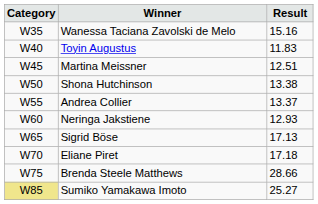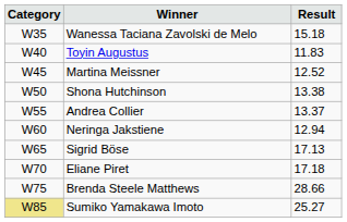Wanessa Taciana Zavolski de Melo | Result: 15.16 -> 15.18
Martina Meissner | Result: 12.51 -> 12.52
Neringa Jakstiene | Result: 12.93 -> 12.94
